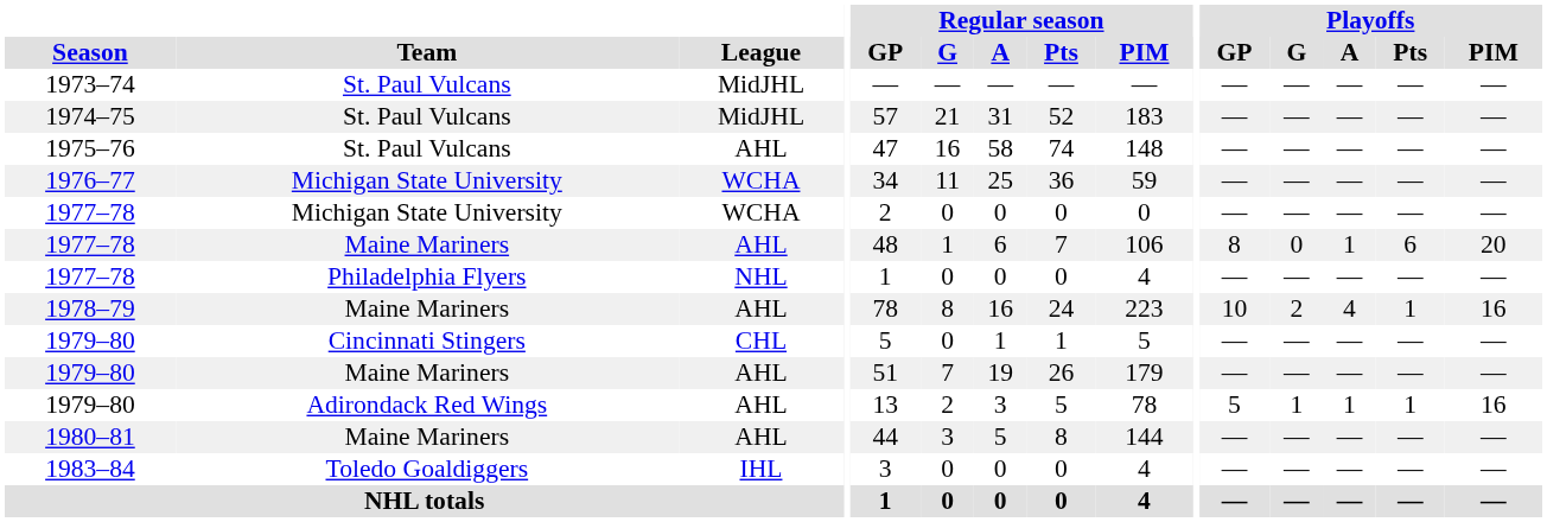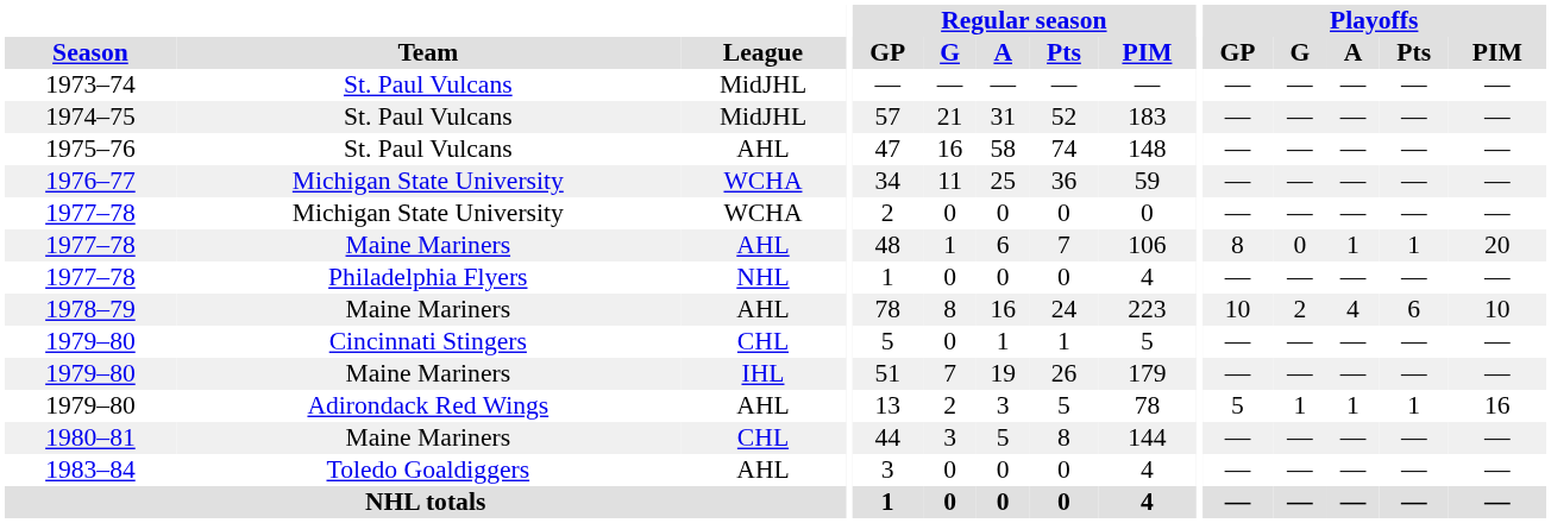1977–78 / Maine Mariners | Playoffs / Pts: 6 -> 1
1978–79 | Playoffs / Pts: 1 -> 6
1978–79 | Playoffs / PIM: 16 -> 10
1979–80 / Maine Mariners | League: AHL -> IHL
1980–81 | League: AHL -> CHL
1983–84 | League: IHL -> AHL
